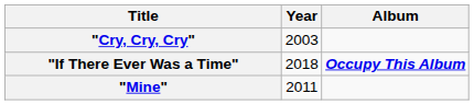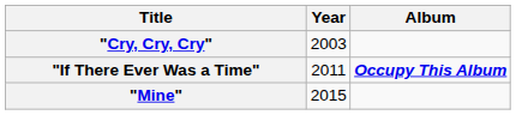"If There Ever Was a Time" | Year: 2018 -> 2011
"Mine" | Year: 2011 -> 2015
